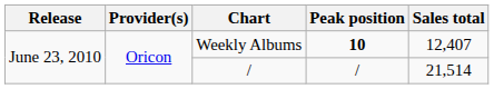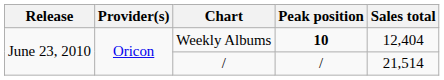Weekly Albums | Sales total: 12,407 -> 12,404
